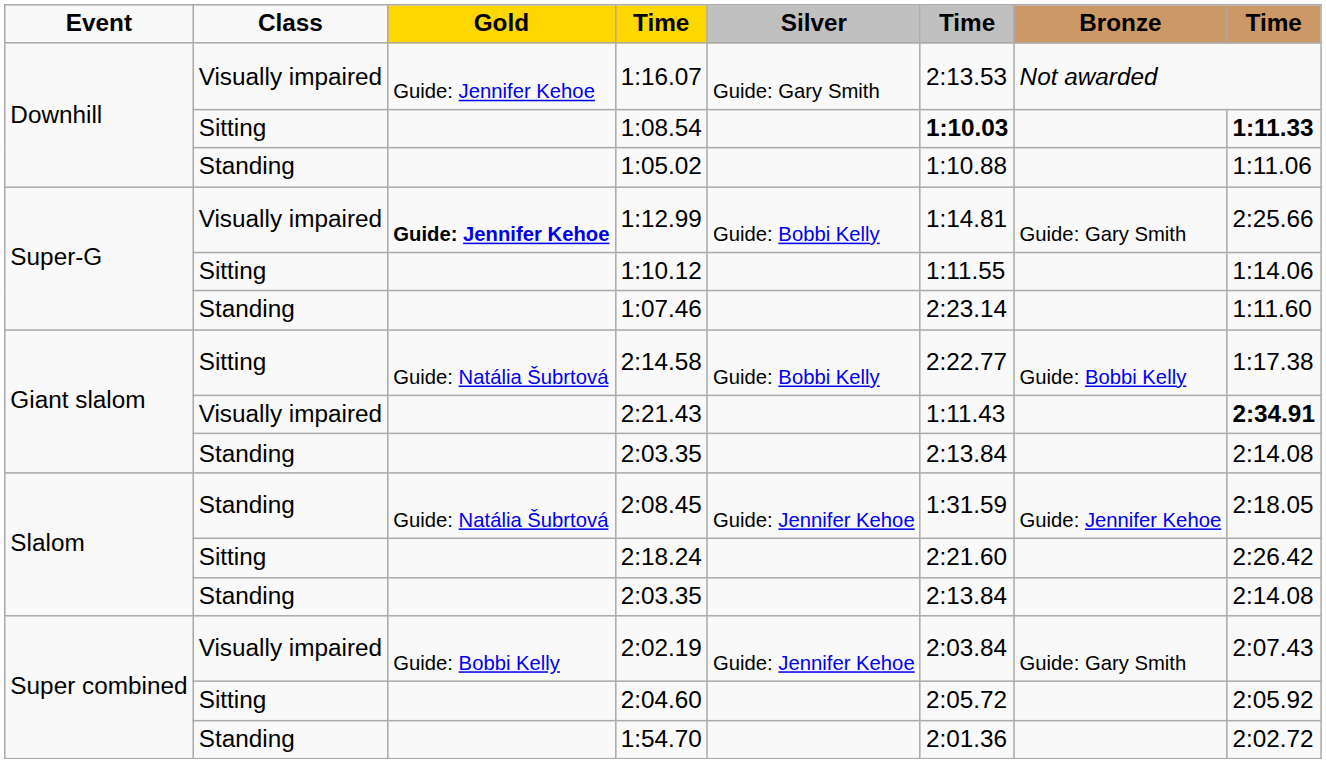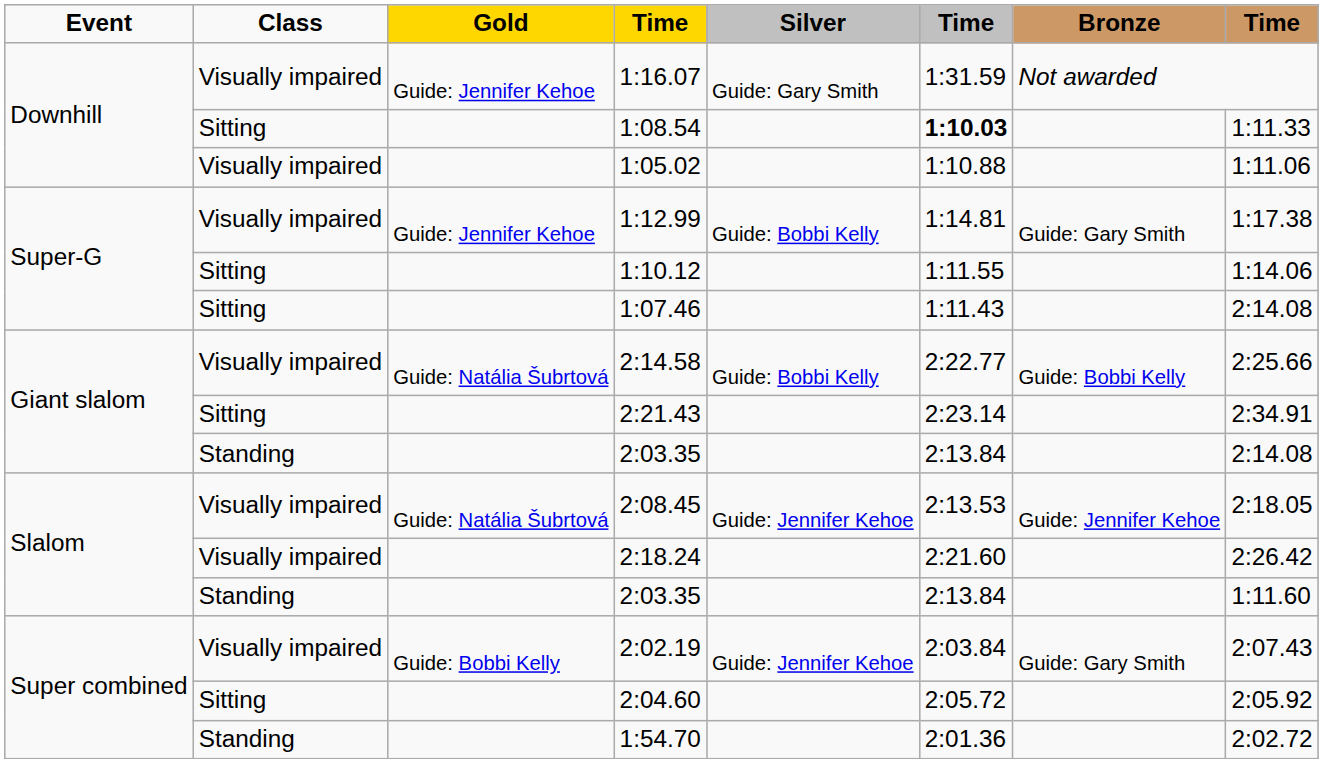1:16.07 | column 6: 2:13.53 -> 1:31.59
1:08.54 | column 8: bold -> normal
1:05.02 | Class: Standing -> Visually impaired
1:12.99 | Gold: bold -> normal
1:12.99 | column 8: 2:25.66 -> 1:17.38
1:07.46 | Class: Standing -> Sitting
1:07.46 | column 6: 2:23.14 -> 1:11.43
1:07.46 | column 8: 1:11.60 -> 2:14.08
2:14.58 | Class: Sitting -> Visually impaired
2:14.58 | column 8: 1:17.38 -> 2:25.66
2:21.43 | Class: Visually impaired -> Sitting
2:21.43 | column 6: 1:11.43 -> 2:23.14
2:21.43 | column 8: bold -> normal
2:08.45 | Class: Standing -> Visually impaired
2:08.45 | column 6: 1:31.59 -> 2:13.53
2:18.24 | Class: Sitting -> Visually impaired
Slalom / 2:03.35 | column 8: 2:14.08 -> 1:11.60
